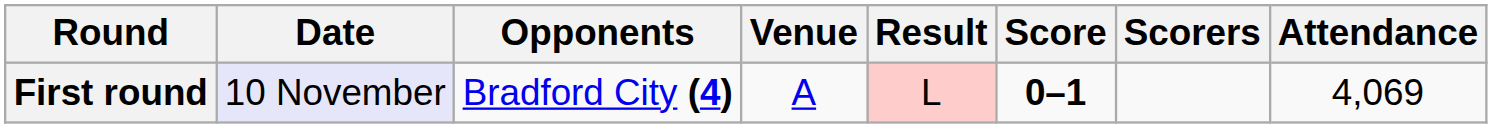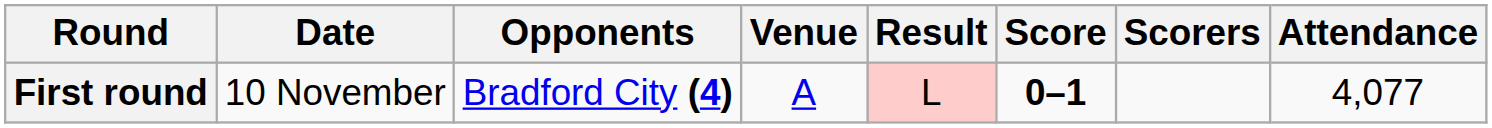First round | Date: lavender background -> no background
First round | Attendance: 4,069 -> 4,077
